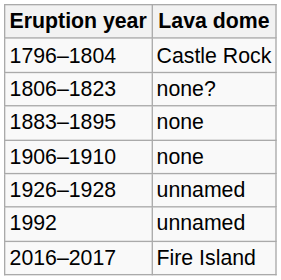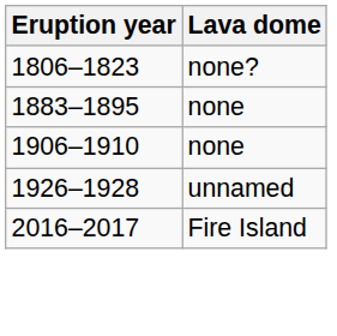- row: 1796–1804 | Castle Rock
- row: 1992 | unnamed
